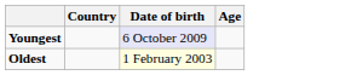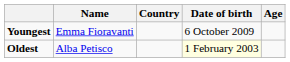+ column: Name | Emma Fioravanti | Alba Petisco
Youngest | Date of birth: lavender background -> no background
